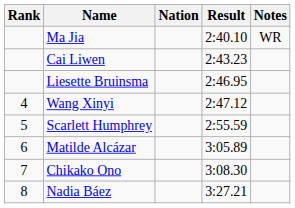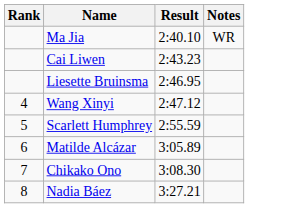- column: Nation
